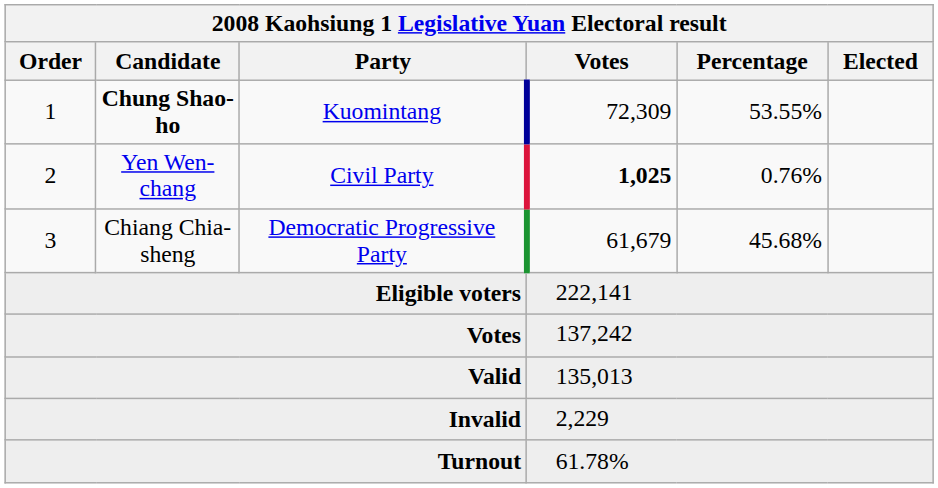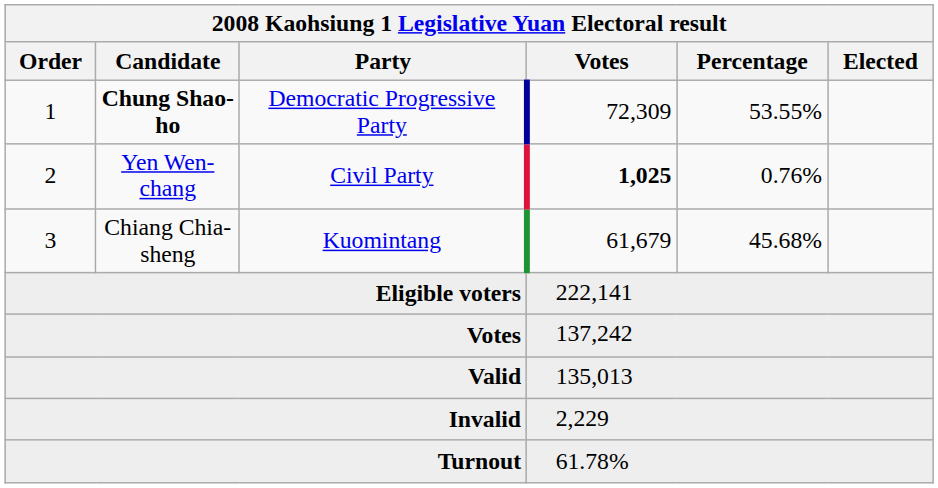1 | Party: Kuomintang -> Democratic Progressive Party
3 | Party: Democratic Progressive Party -> Kuomintang
